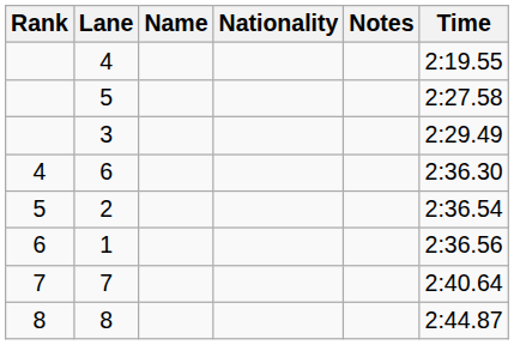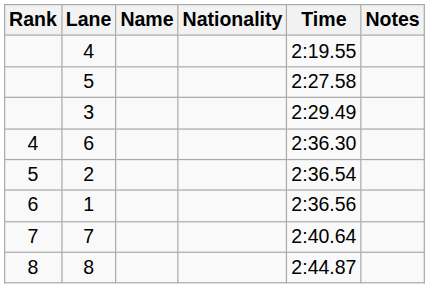columns swapped: Time <-> Notes
